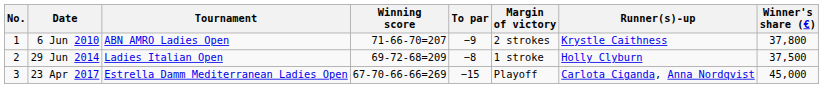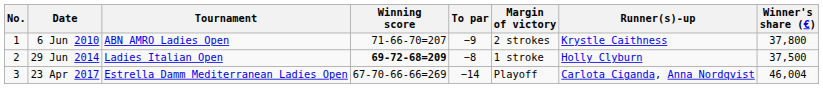29 Jun 2014 | Winning score: normal -> bold
23 Apr 2017 | To par: −15 -> −14
23 Apr 2017 | Winner's share (€): 45,000 -> 46,004
